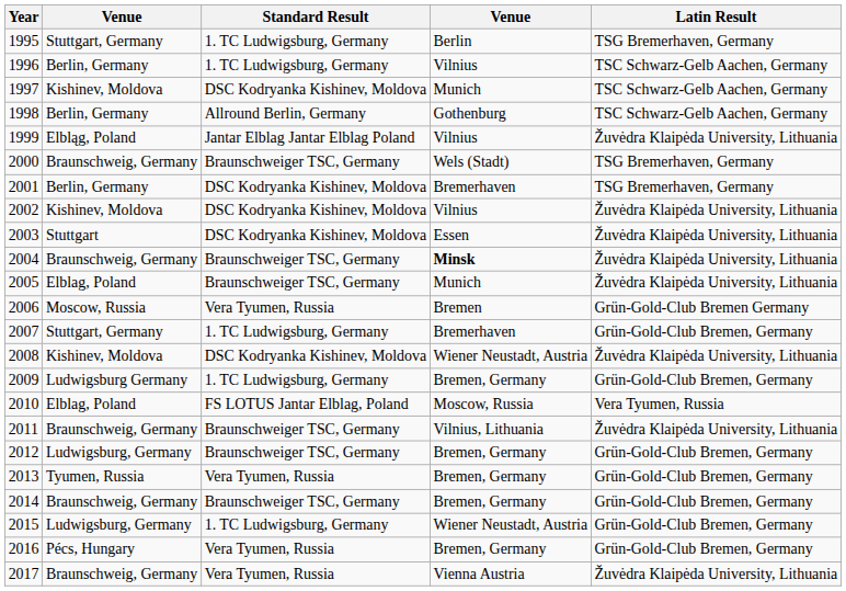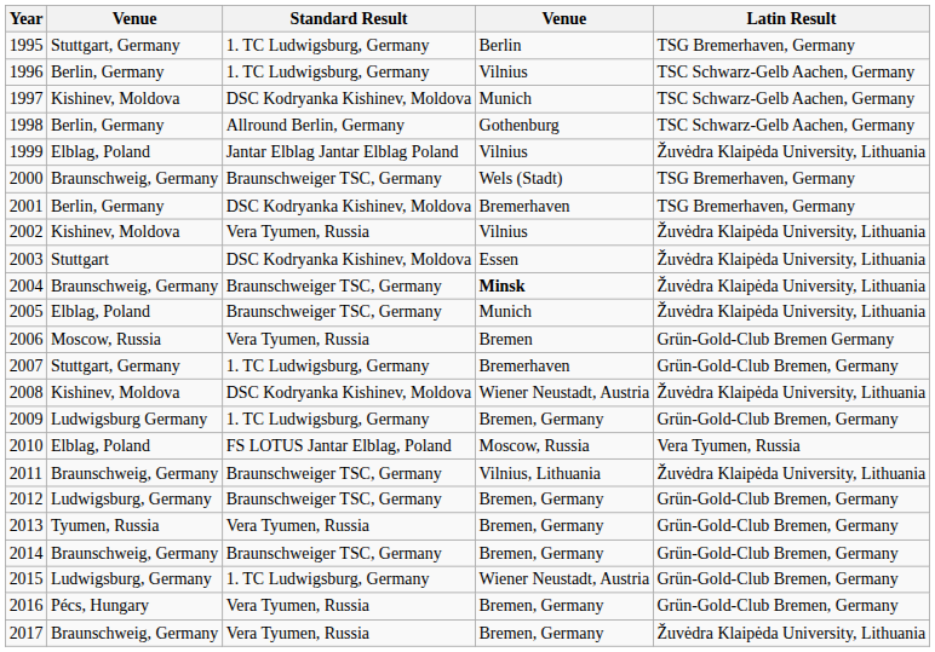1999 | column 2: Elbląg, Poland -> Elblag, Poland
2002 | Standard Result: DSC Kodryanka Kishinev, Moldova -> Vera Tyumen, Russia
2017 | column 4: Vienna Austria -> Bremen, Germany
